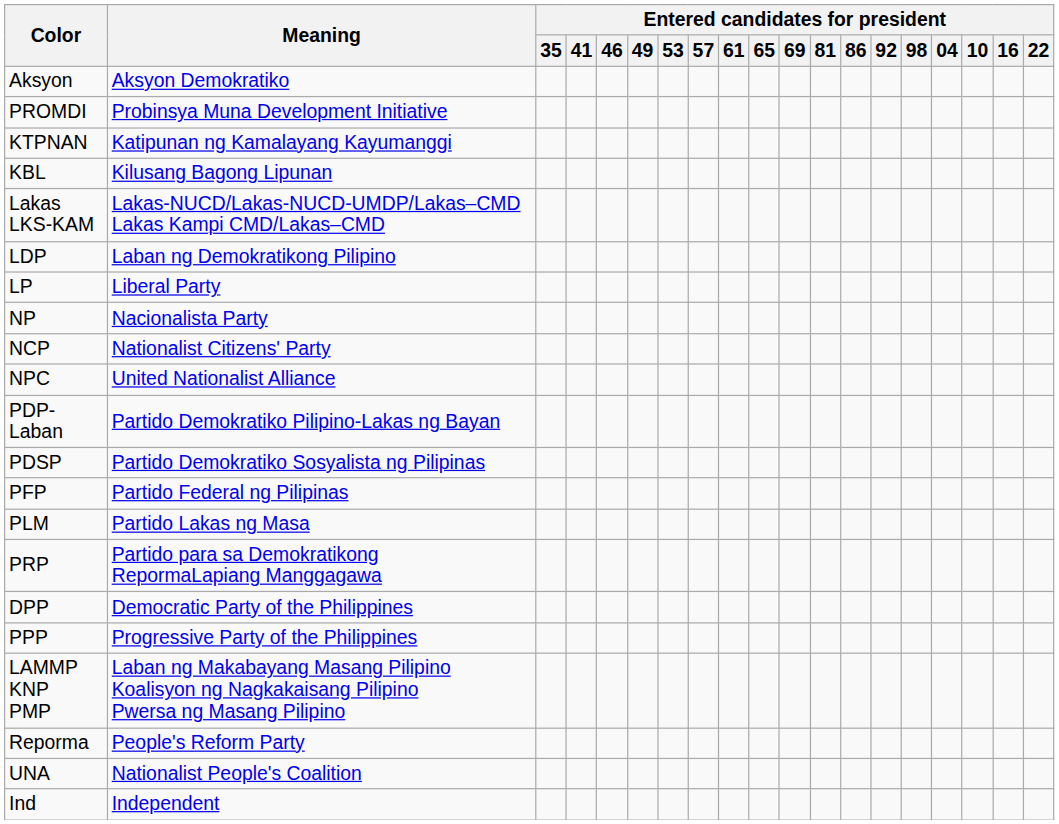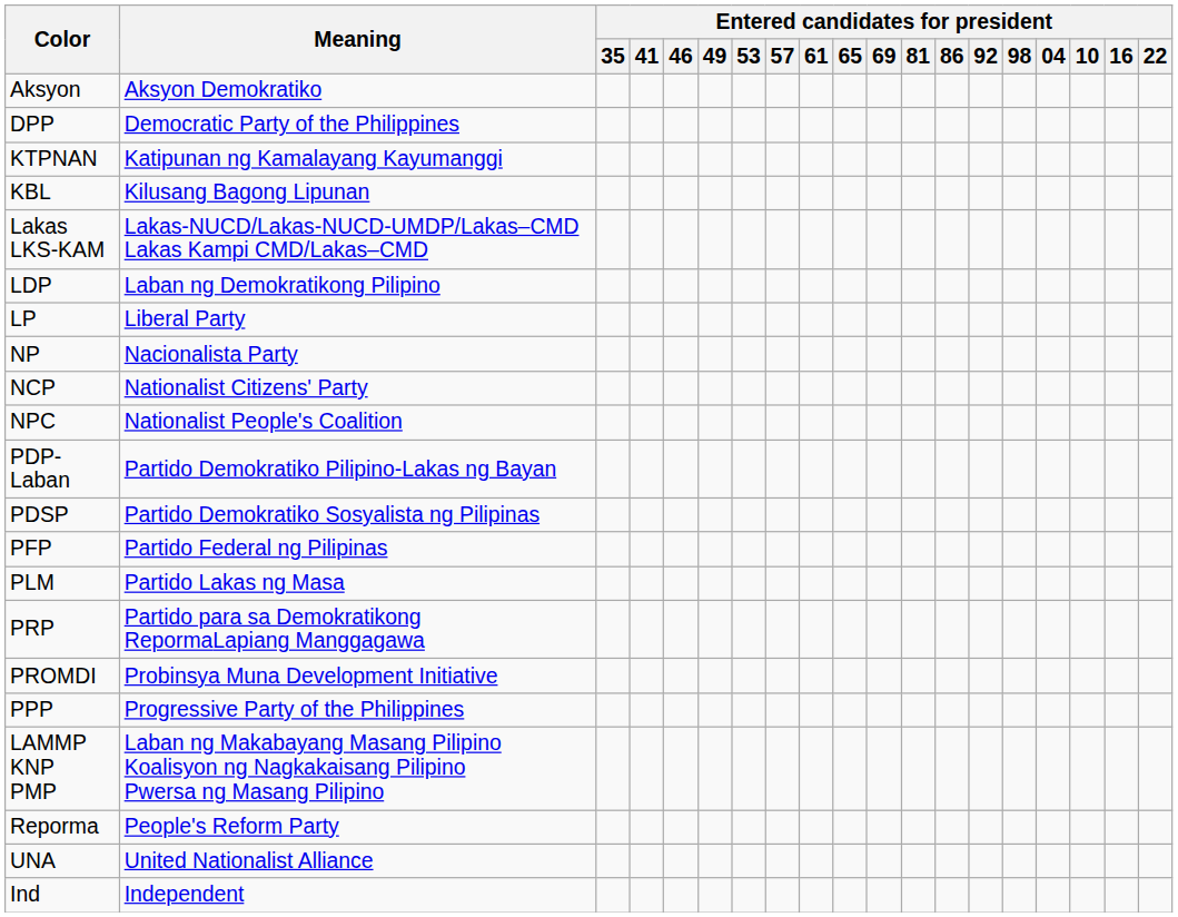rows swapped: DPP <-> PROMDI
NPC | Meaning: United Nationalist Alliance -> Nationalist People's Coalition
UNA | Meaning: Nationalist People's Coalition -> United Nationalist Alliance
